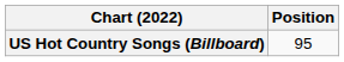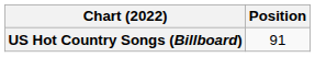US Hot Country Songs (Billboard) | Position: 95 -> 91
